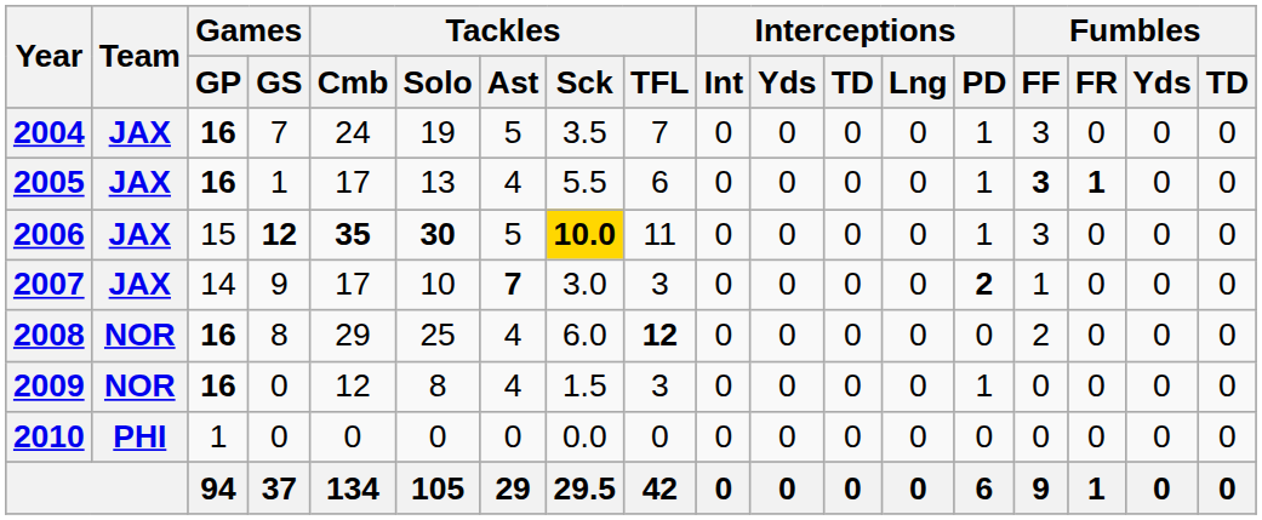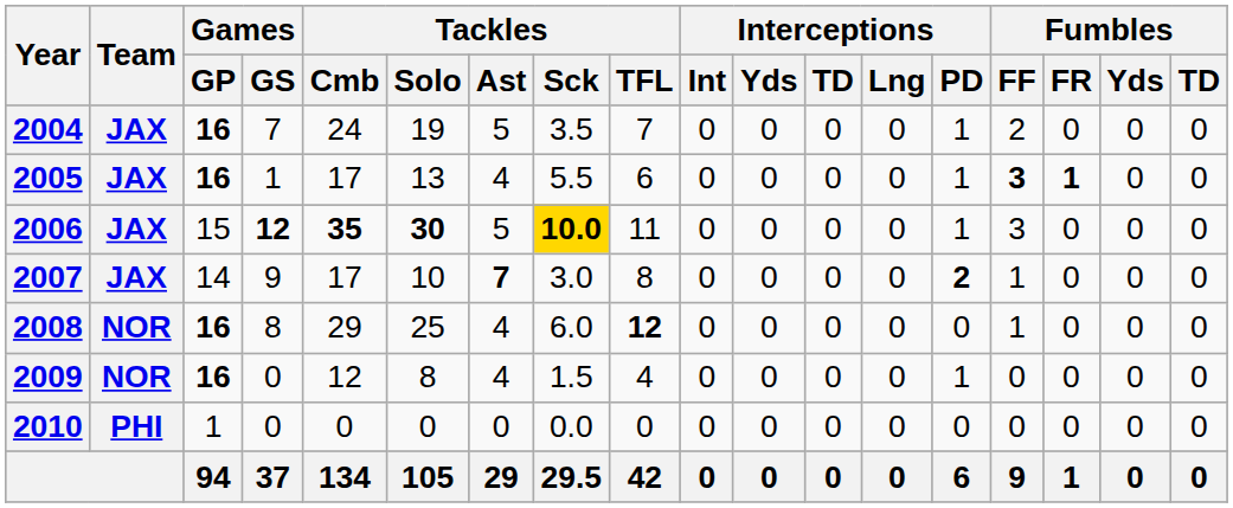2004 | Fumbles / FF: 3 -> 2
2007 | Tackles / TFL: 3 -> 8
2008 | Fumbles / FF: 2 -> 1
2009 | Tackles / TFL: 3 -> 4
